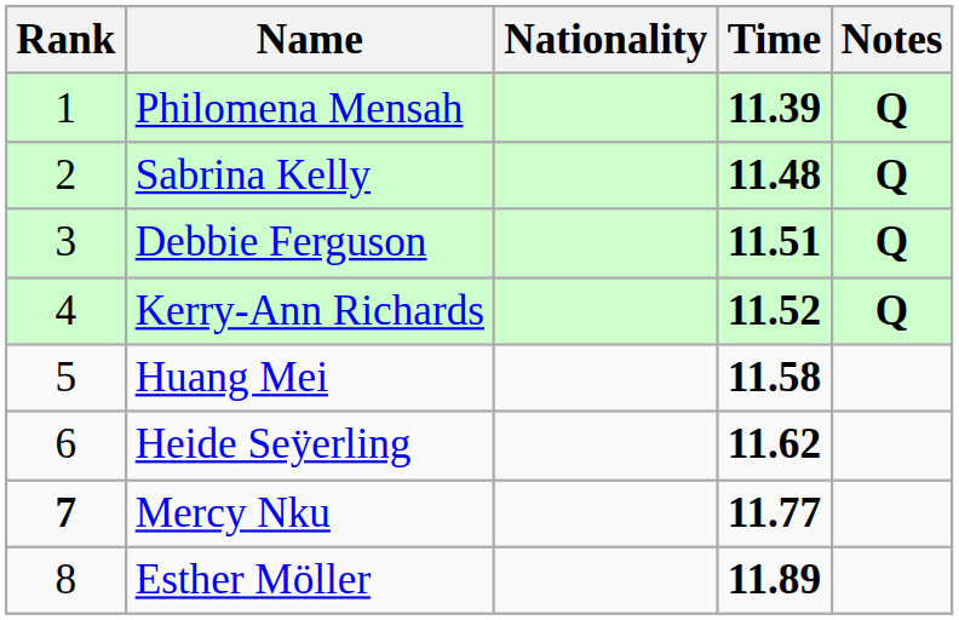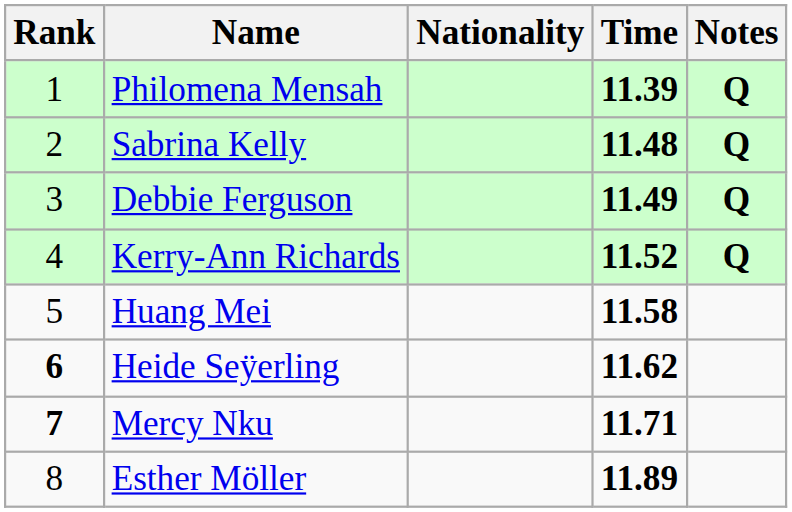Debbie Ferguson | Time: 11.51 -> 11.49
Heide Seÿerling | Rank: normal -> bold
Mercy Nku | Time: 11.77 -> 11.71
